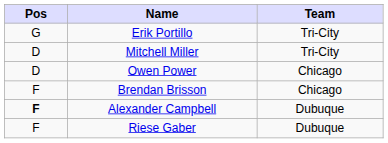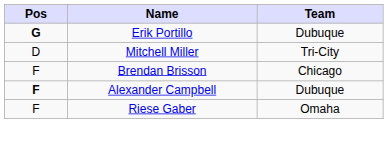Erik Portillo | Pos: normal -> bold
Erik Portillo | Team: Tri-City -> Dubuque
- row: D | Owen Power | Chicago
Riese Gaber | Team: Dubuque -> Omaha
